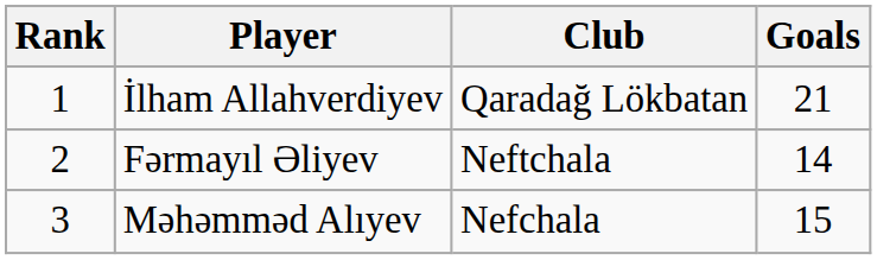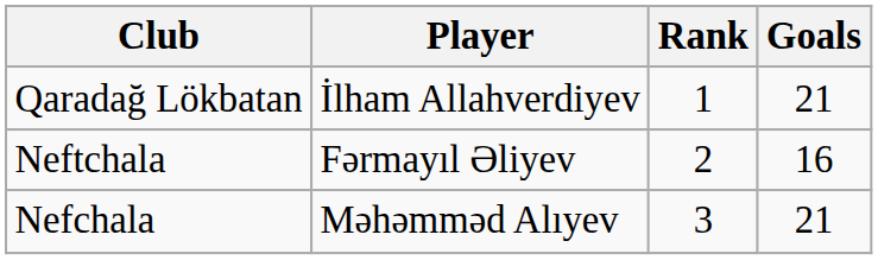columns swapped: Rank <-> Club
Fərmayıl Əliyev | Goals: 14 -> 16
Məhəmməd Alıyev | Goals: 15 -> 21
